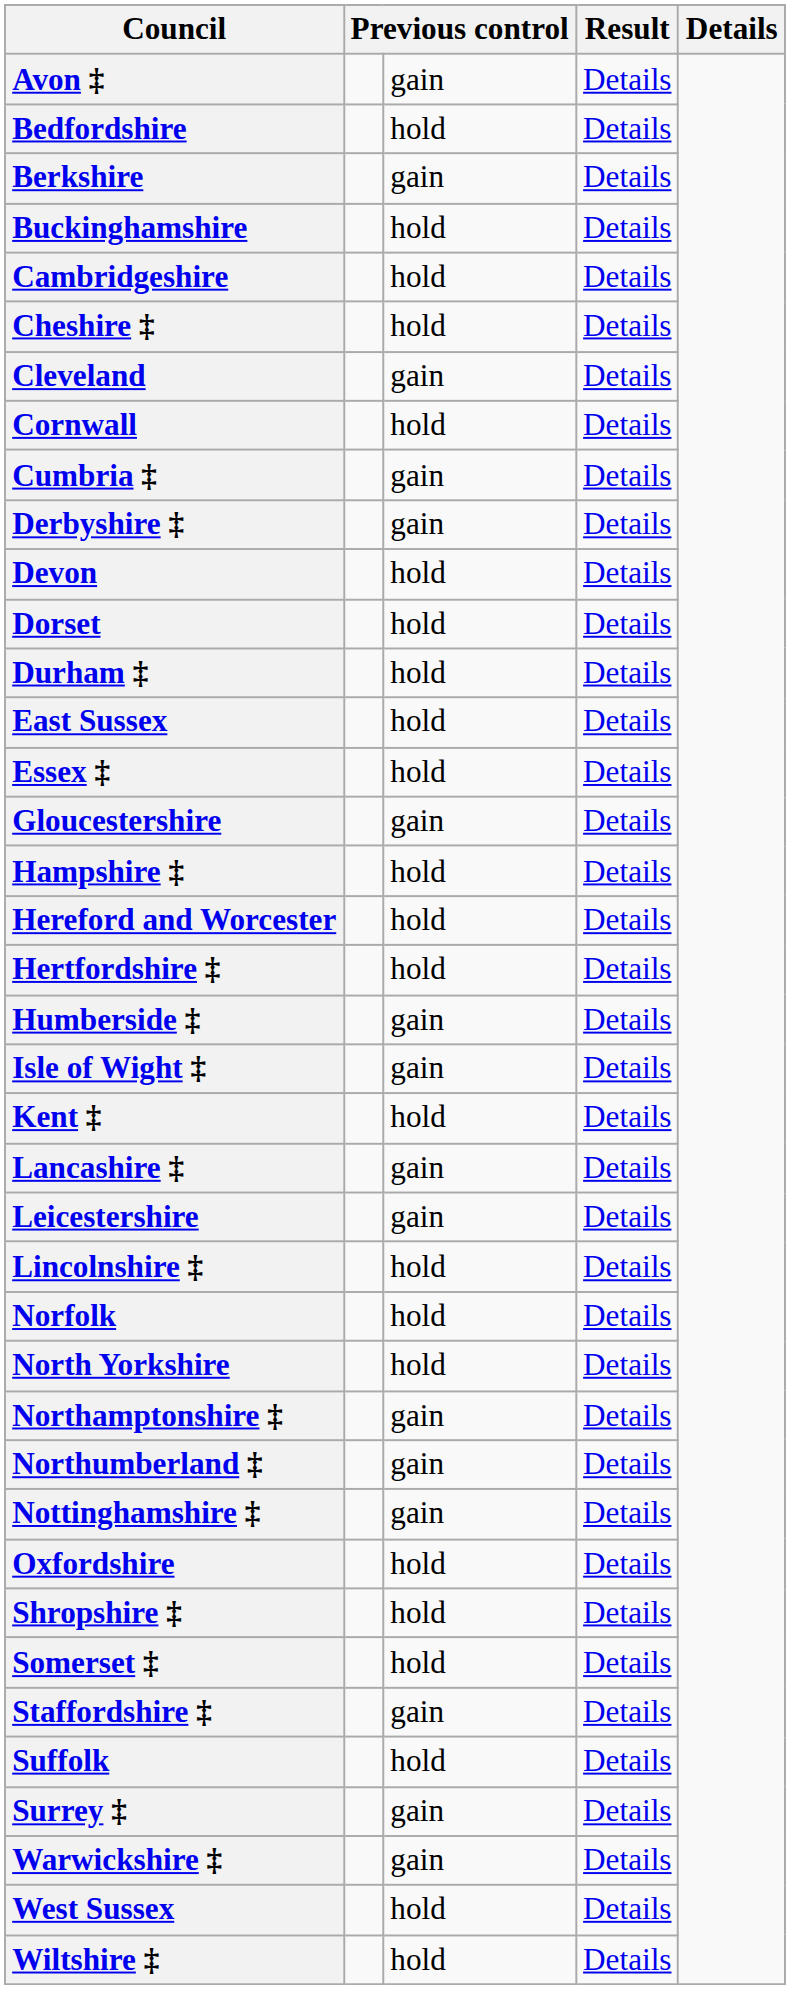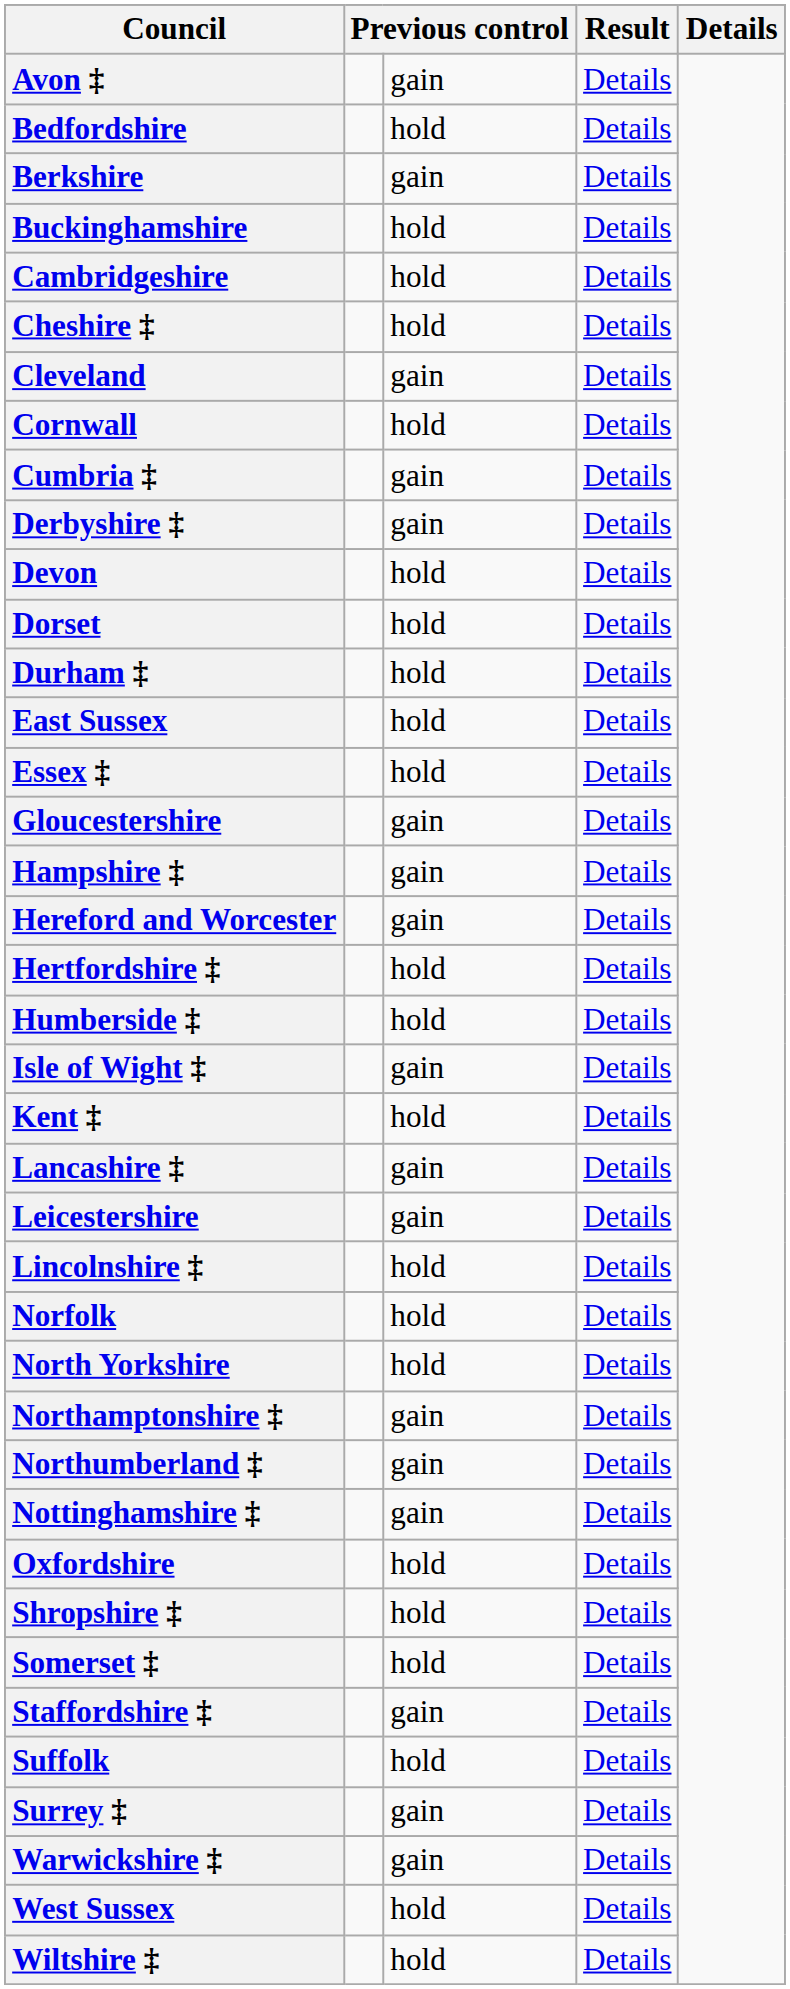Hampshire ‡ | column 3: hold -> gain
Hereford and Worcester | column 3: hold -> gain
Humberside ‡ | column 3: gain -> hold
